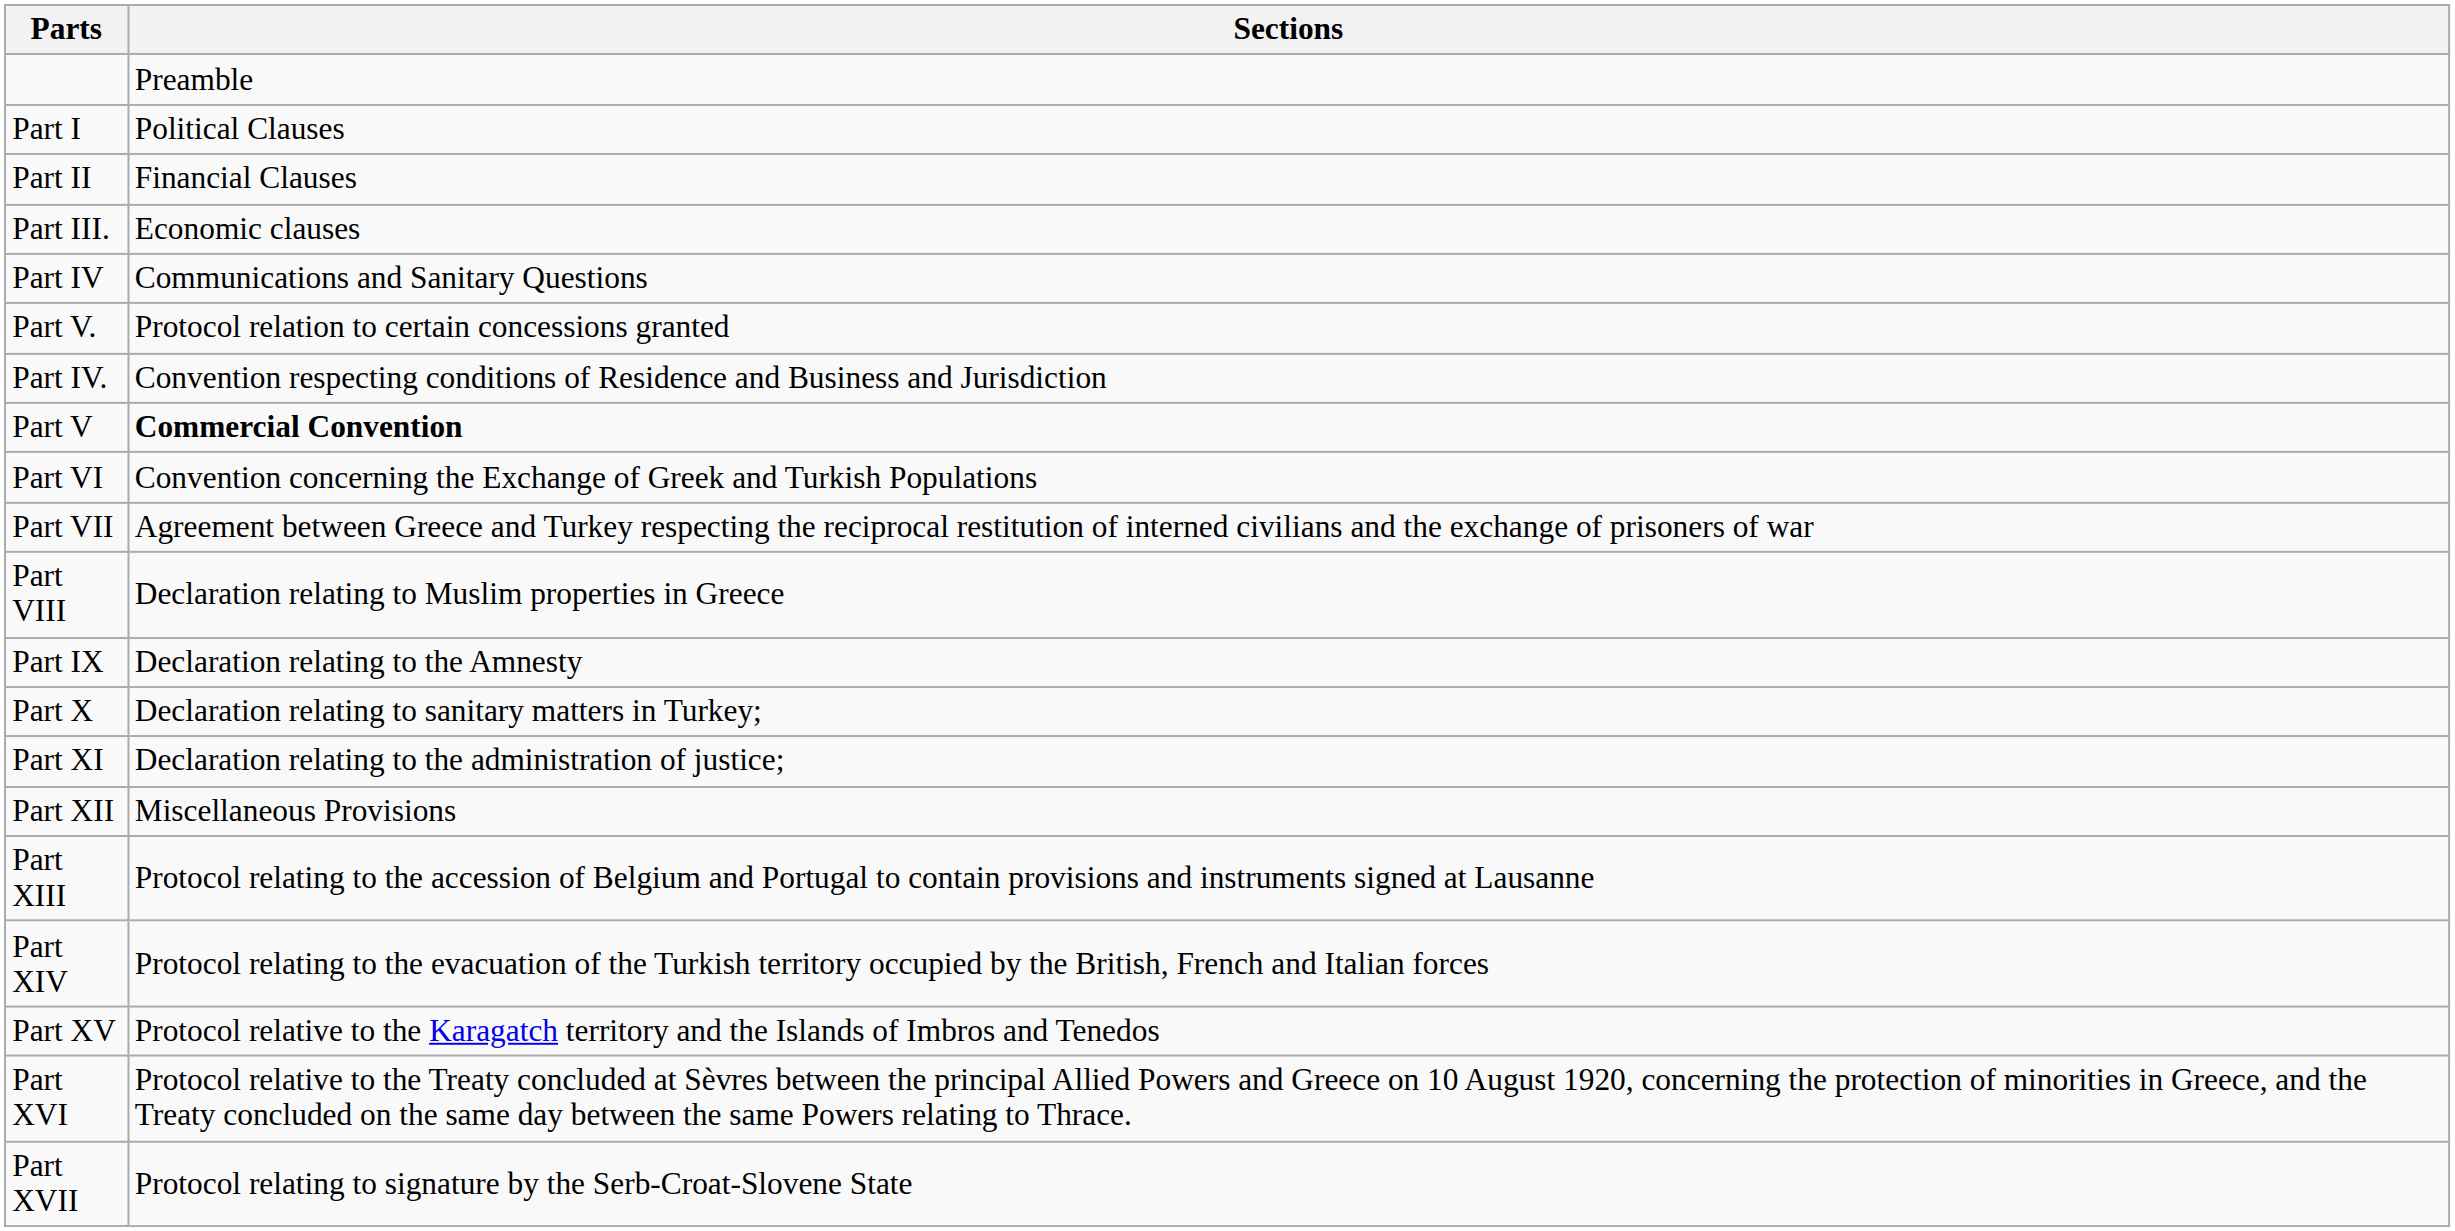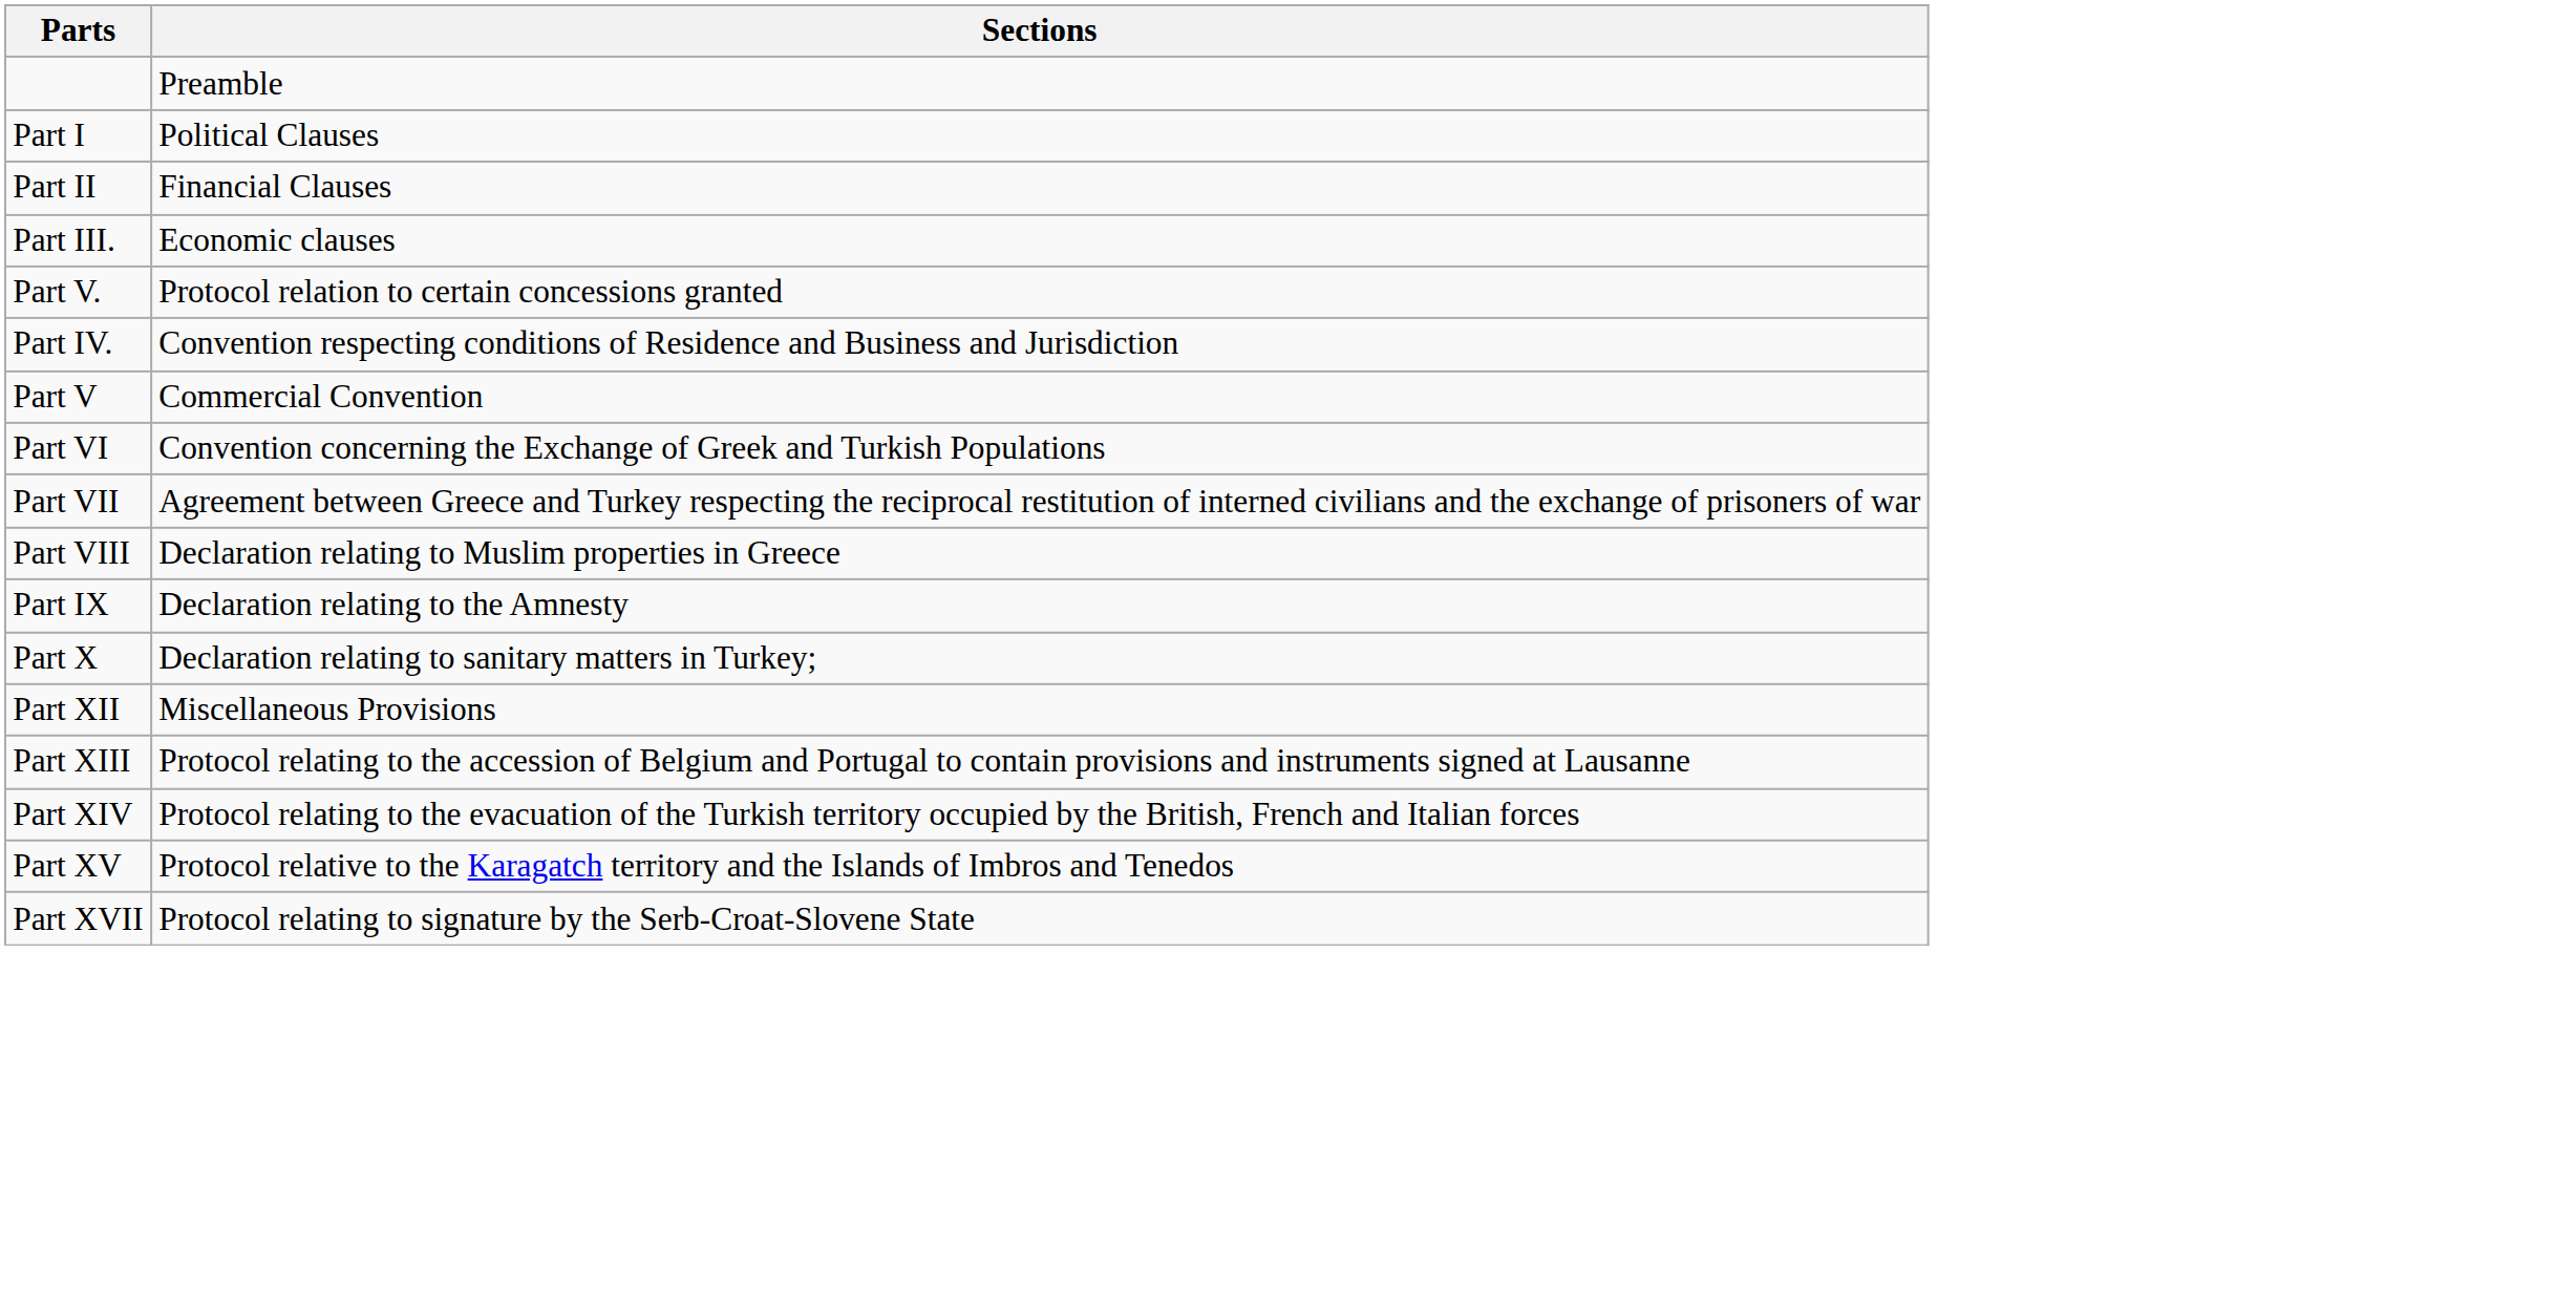- row: Part IV | Communications and Sanitary Questions
Part V | Sections: bold -> normal
- row: Part XI | Declaration relating to the administration of justice;
- row: Part XVI | Protocol relative to the Treaty concluded at Sèvres between the principal Allied Powers and Greece on 10 August 1920, concerning the protection of minorities in Greece, and the Treaty concluded on the same day between the same Powers relating to Thrace.
